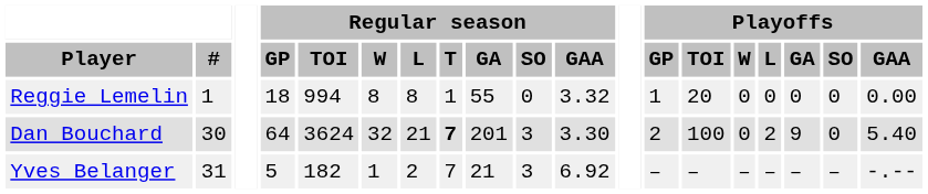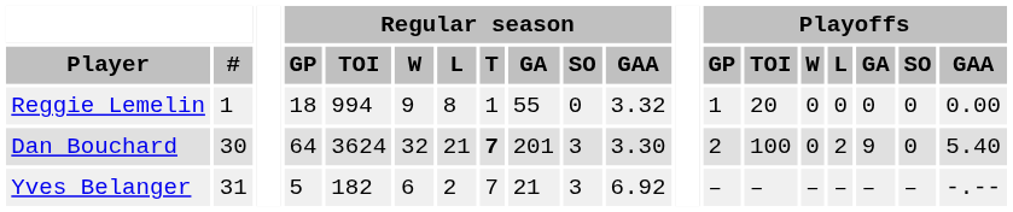Reggie Lemelin | Regular season / W: 8 -> 9
Yves Belanger | Regular season / W: 1 -> 6
